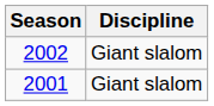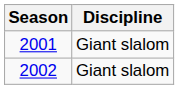rows swapped: 2001 <-> 2002
